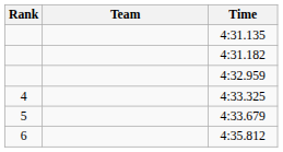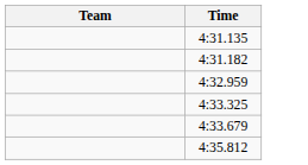- column: Rank | 4 | 5 | 6
